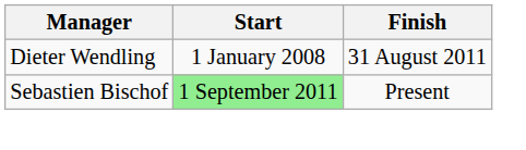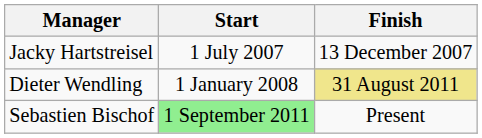+ row: Jacky Hartstreisel | 1 July 2007 | 13 December 2007
Dieter Wendling | Finish: no background -> khaki background
